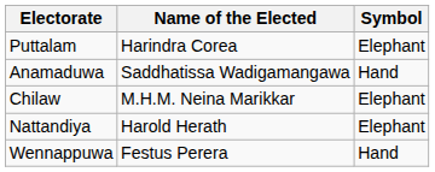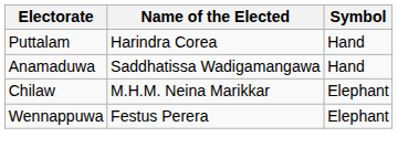Puttalam | Symbol: Elephant -> Hand
- row: Nattandiya | Harold Herath | Elephant
Wennappuwa | Symbol: Hand -> Elephant
